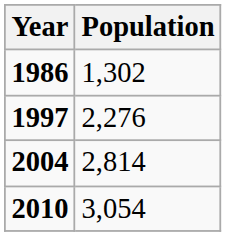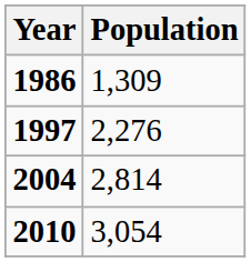1986 | Population: 1,302 -> 1,309
